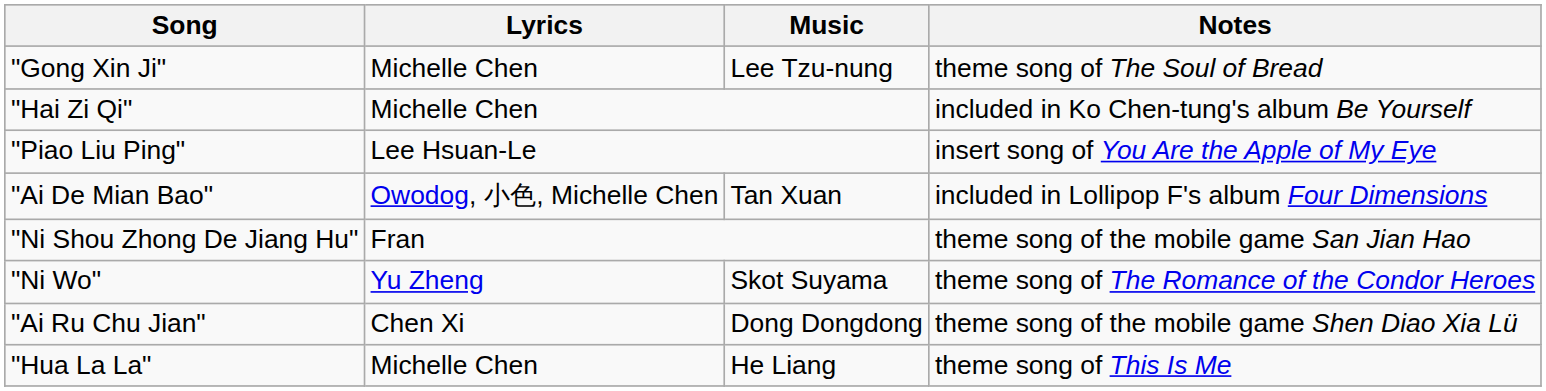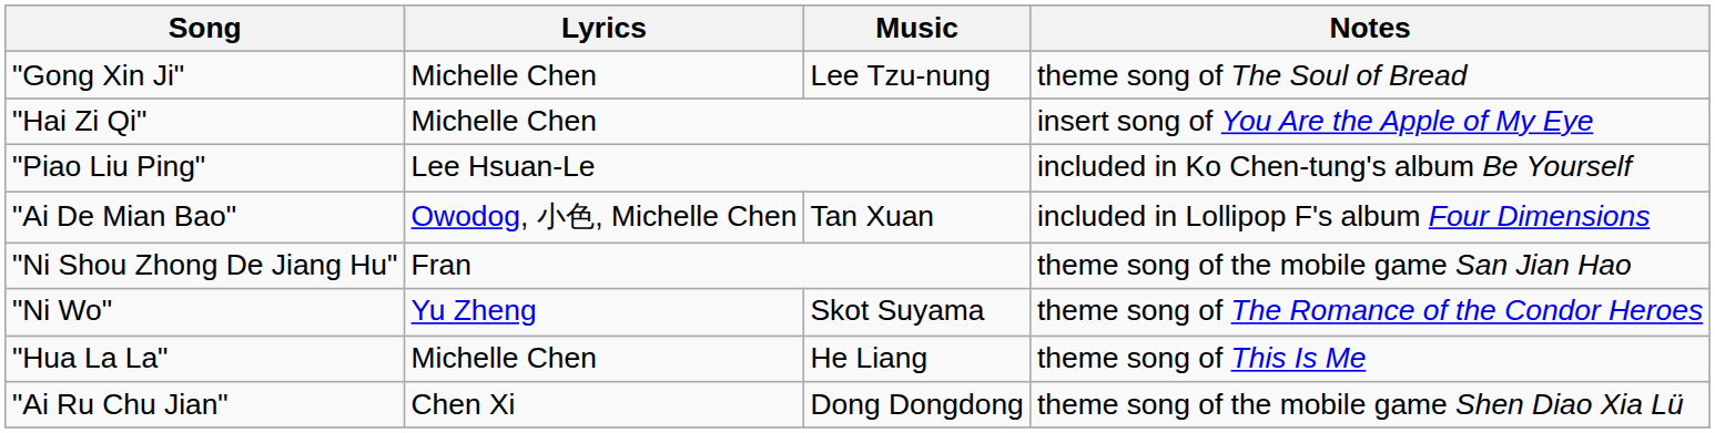"Hai Zi Qi" | Notes: included in Ko Chen-tung's album Be Yourself -> insert song of You Are the Apple of My Eye
"Piao Liu Ping" | Notes: insert song of You Are the Apple of My Eye -> included in Ko Chen-tung's album Be Yourself
rows swapped: "Ai Ru Chu Jian" <-> "Hua La La"
